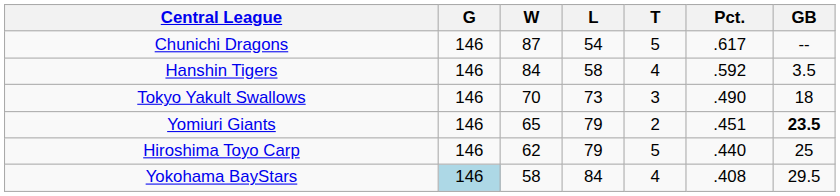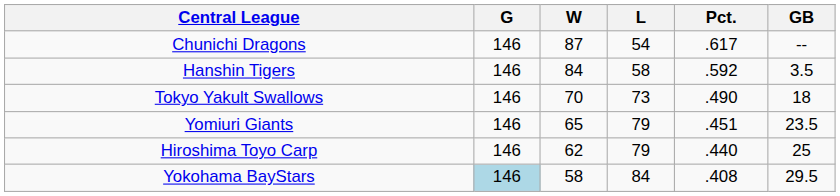- column: T | 5 | 4 | 3 | 2 | 5 | 4
Yomiuri Giants | GB: bold -> normal
